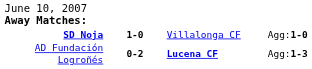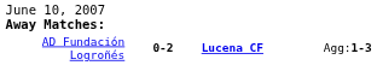- row: SD Noja | 1-0 | Villalonga CF | Agg:1-0
